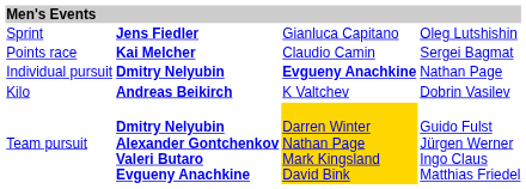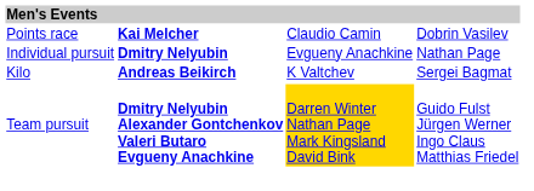- row: Sprint | Jens Fiedler | Gianluca Capitano | Oleg Lutshishin
Points race | column 4: Sergei Bagmat -> Dobrin Vasilev
Individual pursuit | column 3: bold -> normal
Kilo | column 4: Dobrin Vasilev -> Sergei Bagmat
